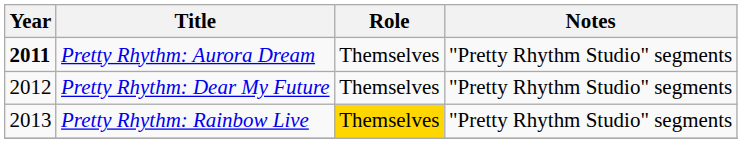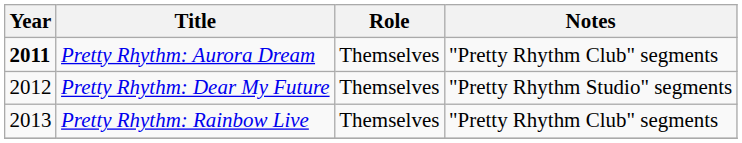Pretty Rhythm: Aurora Dream | Notes: "Pretty Rhythm Studio" segments -> "Pretty Rhythm Club" segments
Pretty Rhythm: Rainbow Live | Role: gold background -> no background
Pretty Rhythm: Rainbow Live | Notes: "Pretty Rhythm Studio" segments -> "Pretty Rhythm Club" segments
